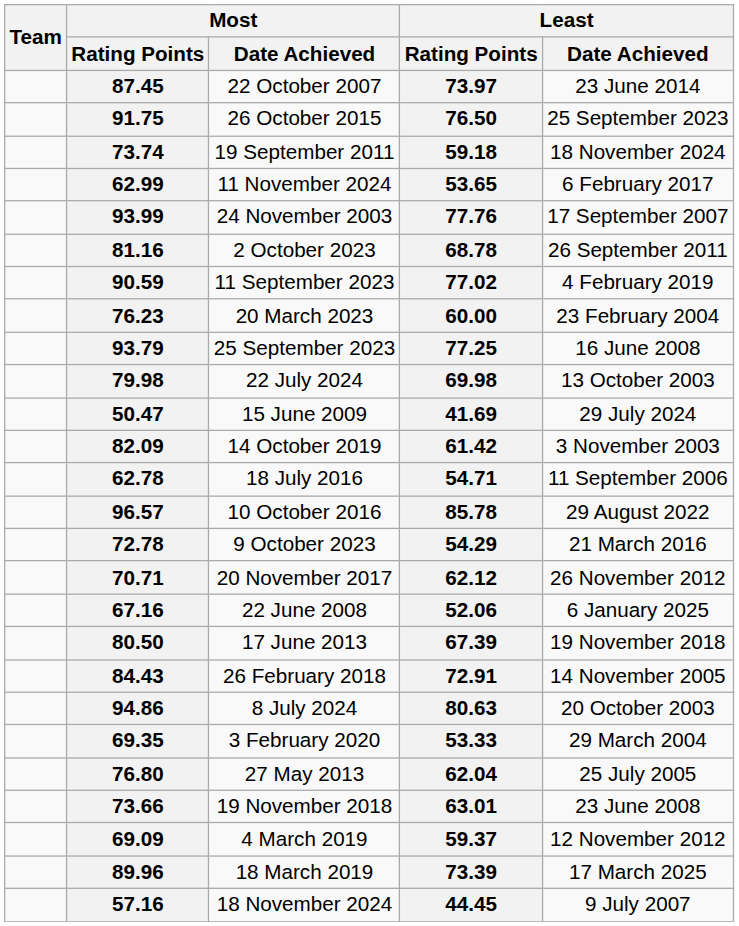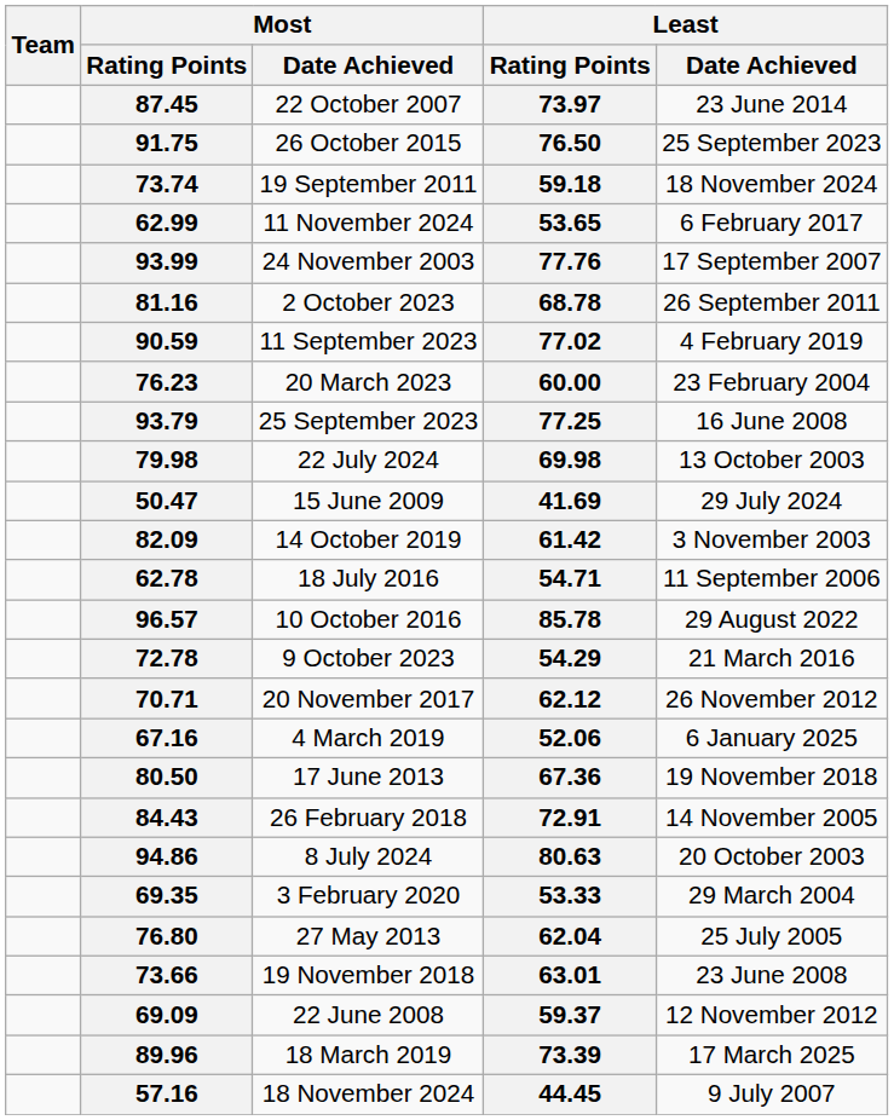67.16 | Most / Date Achieved: 22 June 2008 -> 4 March 2019
80.50 | Least / Rating Points: 67.39 -> 67.36
69.09 | Most / Date Achieved: 4 March 2019 -> 22 June 2008
